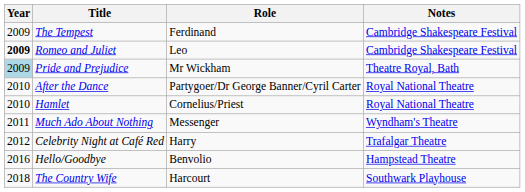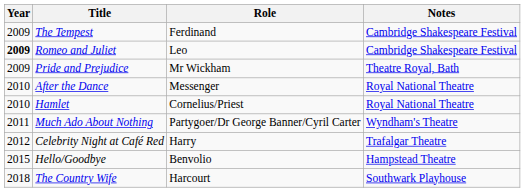Pride and Prejudice | Year: lightblue background -> no background
After the Dance | Role: Partygoer/Dr George Banner/Cyril Carter -> Messenger
Much Ado About Nothing | Role: Messenger -> Partygoer/Dr George Banner/Cyril Carter
Hello/Goodbye | Year: 2016 -> 2015
